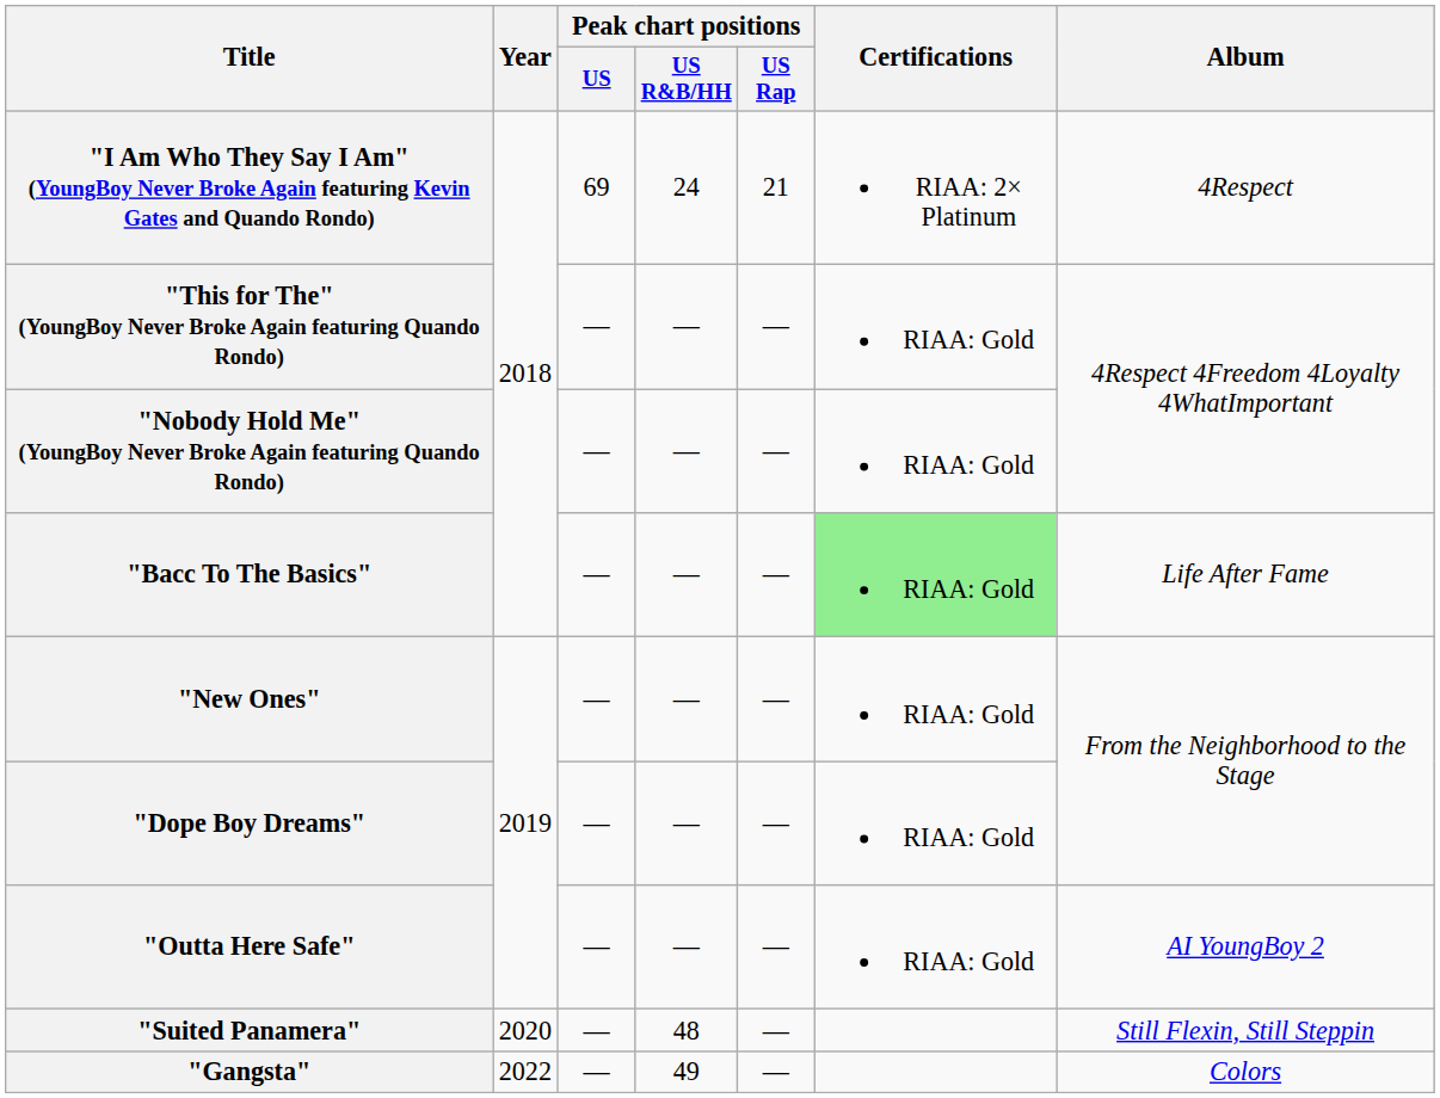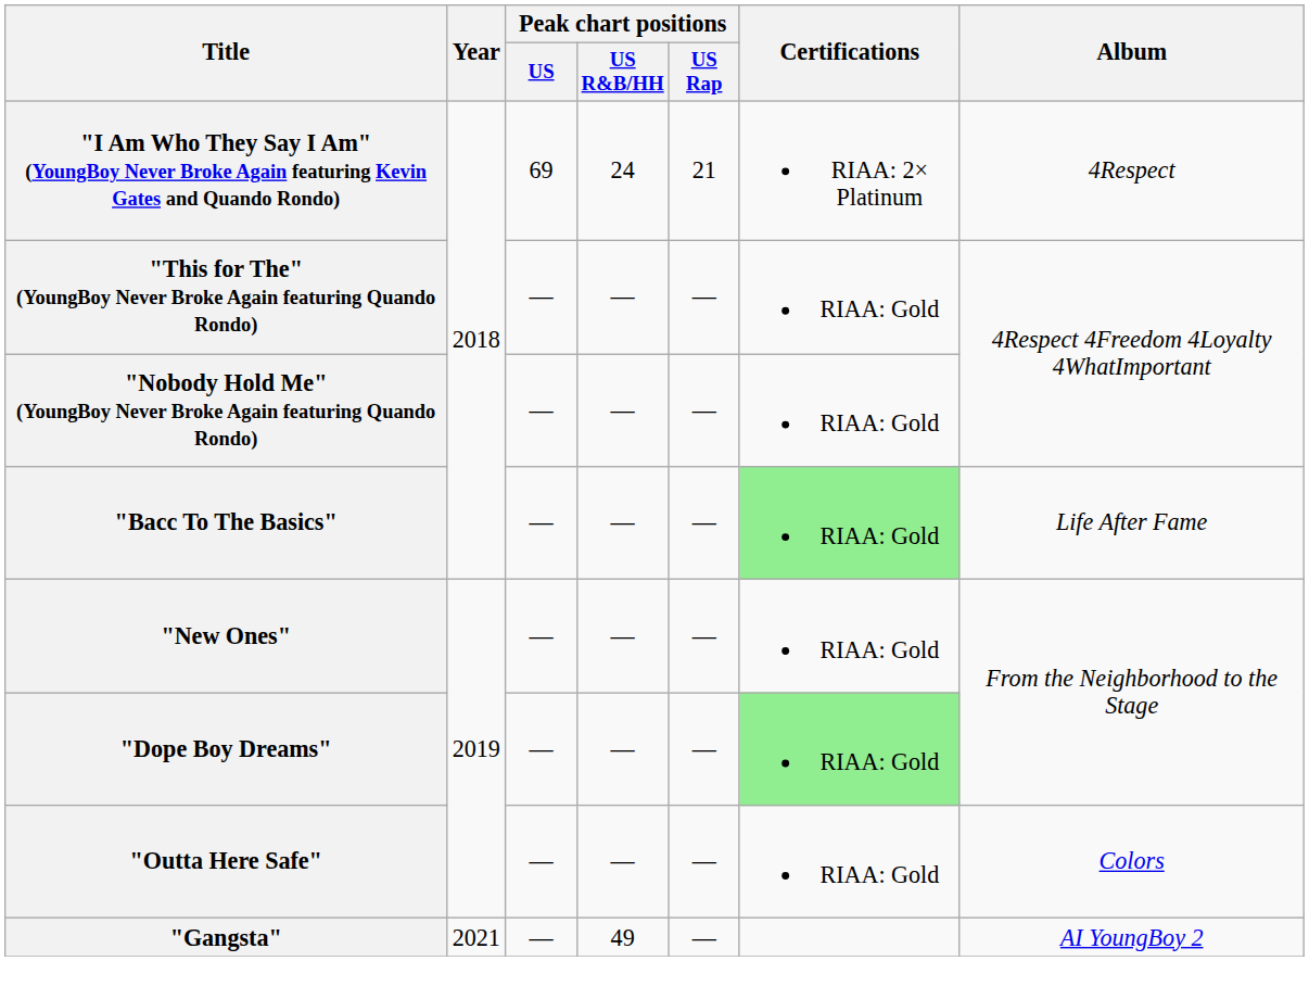"Dope Boy Dreams" | Certifications: no background -> lightgreen background
"Outta Here Safe" | Album: AI YoungBoy 2 -> Colors
- row: "Suited Panamera" | 2020 | — | 48 | — | Still Flexin, Still Steppin
"Gangsta" | Year: 2022 -> 2021
"Gangsta" | Album: Colors -> AI YoungBoy 2
